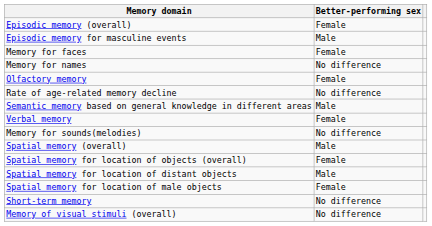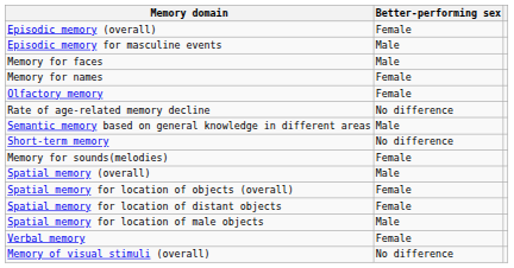Memory for faces | Better-performing sex: Female -> Male
Memory for names | Better-performing sex: No difference -> Female
rows swapped: Short-term memory <-> Verbal memory
Memory for sounds(melodies) | Better-performing sex: No difference -> Female
Spatial memory for location of distant objects | Better-performing sex: Male -> Female
Spatial memory for location of male objects | Better-performing sex: Female -> Male
